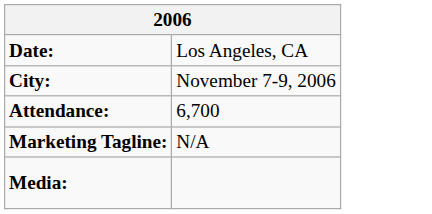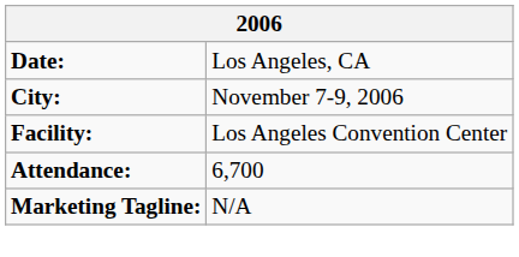+ row: Facility: | Los Angeles Convention Center
- row: Media:
